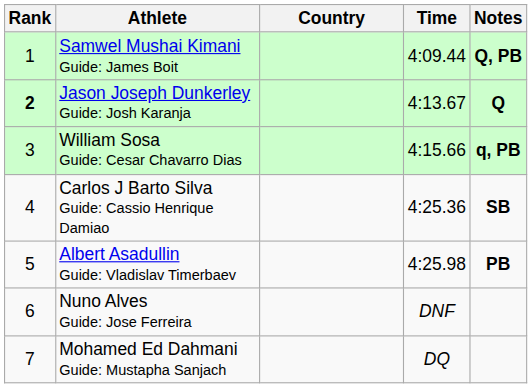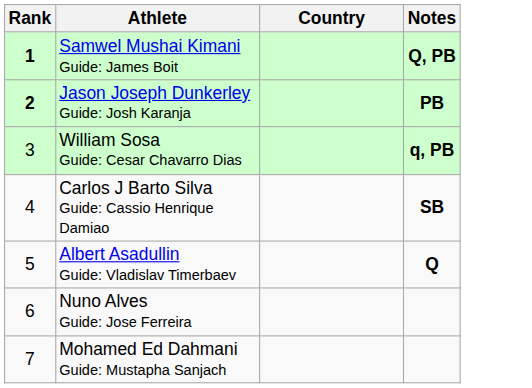- column: Time | 4:09.44 | 4:13.67 | 4:15.66 | 4:25.36 | 4:25.98 | DNF | DQ
Samwel Mushai Kimani Guide: James Boit | Rank: normal -> bold
Jason Joseph Dunkerley Guide: Josh Karanja | Notes: Q -> PB
Albert Asadullin Guide: Vladislav Timerbaev | Notes: PB -> Q
